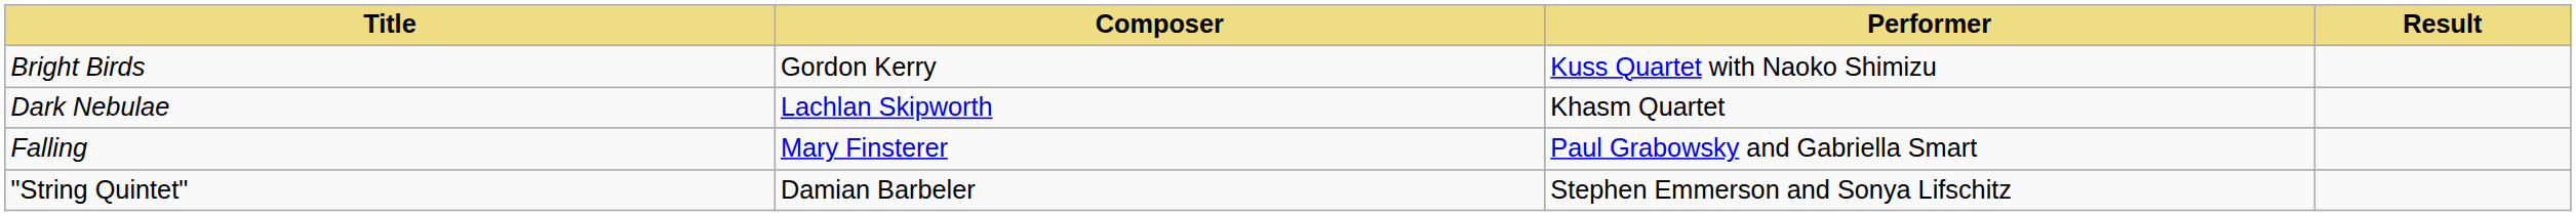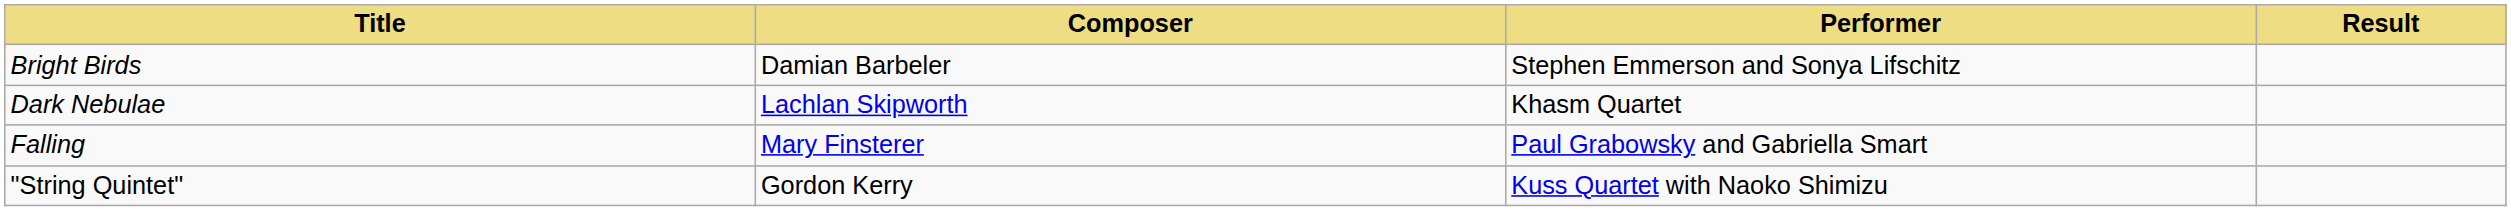Bright Birds | Composer: Gordon Kerry -> Damian Barbeler
Bright Birds | Performer: Kuss Quartet with Naoko Shimizu -> Stephen Emmerson and Sonya Lifschitz
"String Quintet" | Composer: Damian Barbeler -> Gordon Kerry
"String Quintet" | Performer: Stephen Emmerson and Sonya Lifschitz -> Kuss Quartet with Naoko Shimizu
